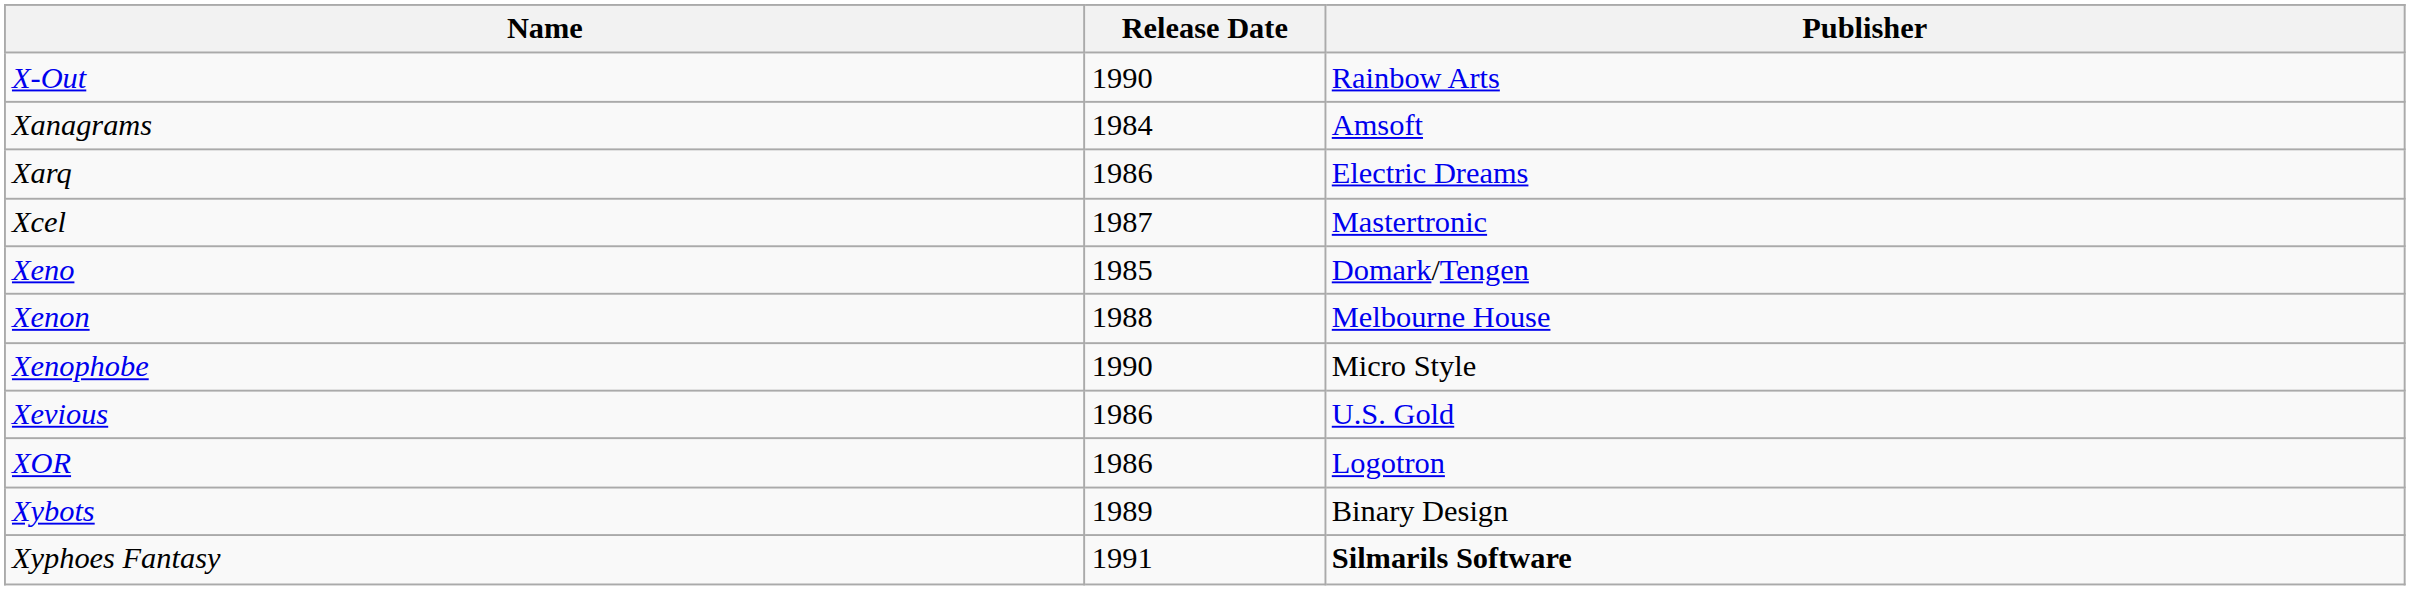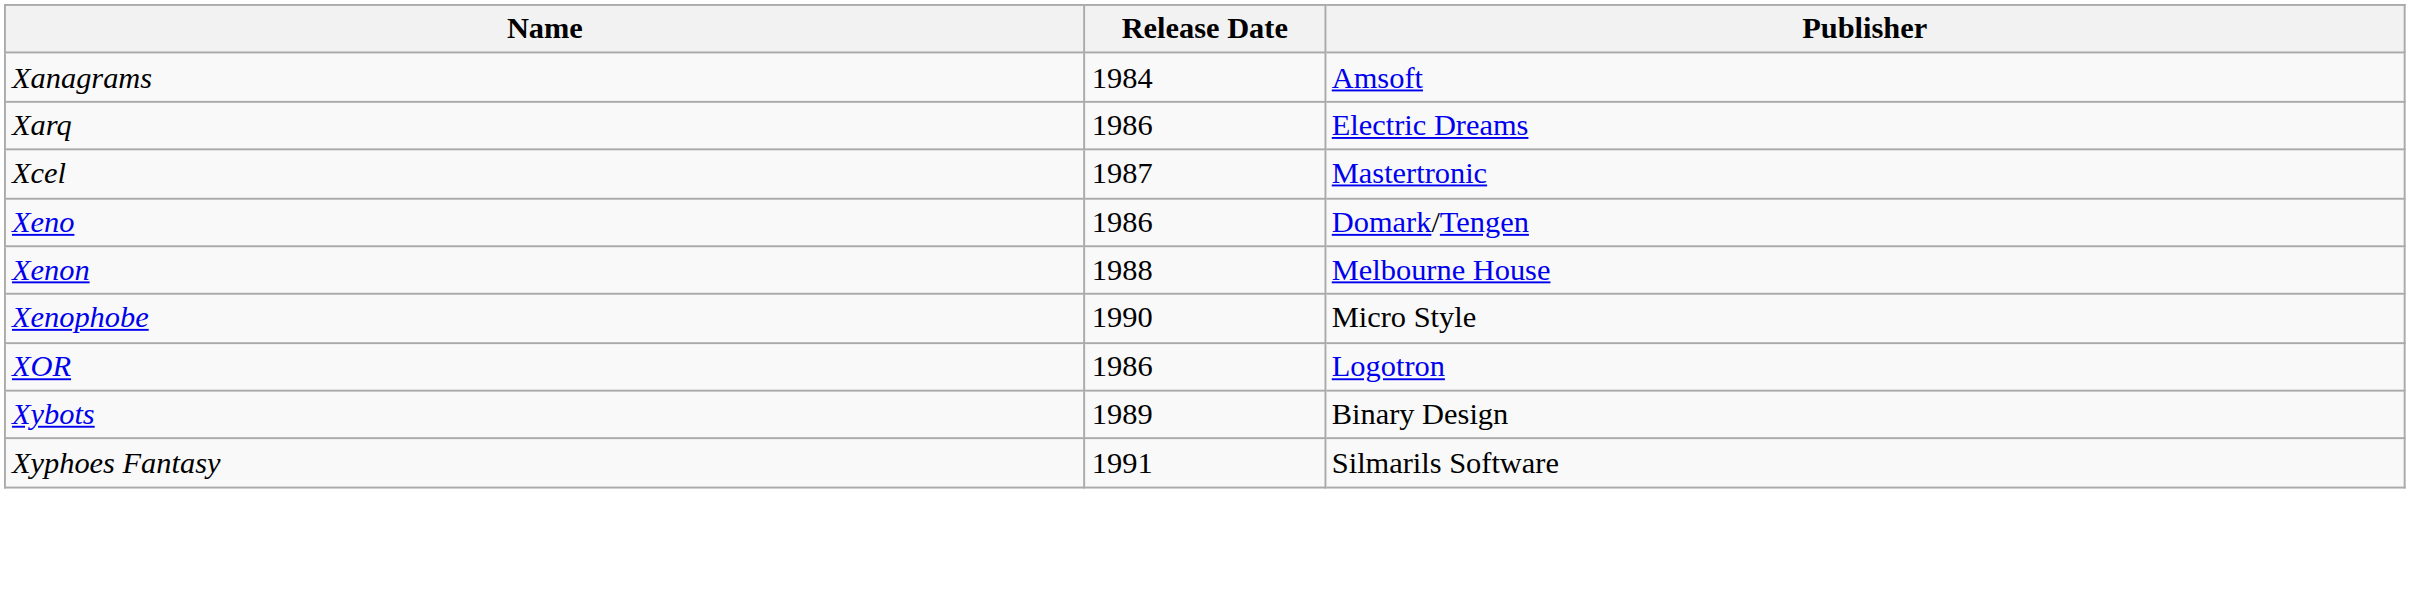- row: X-Out | 1990 | Rainbow Arts
Xeno | Release Date: 1985 -> 1986
- row: Xevious | 1986 | U.S. Gold
Xyphoes Fantasy | Publisher: bold -> normal
